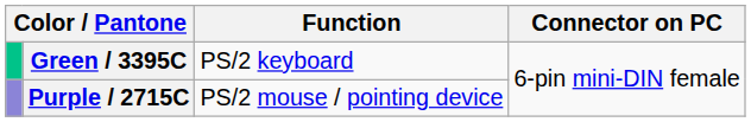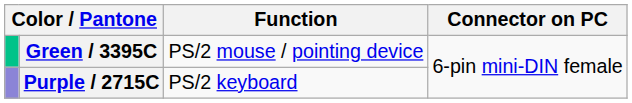Green / 3395C | Function: PS/2 keyboard -> PS/2 mouse / pointing device
Purple / 2715C | Function: PS/2 mouse / pointing device -> PS/2 keyboard
